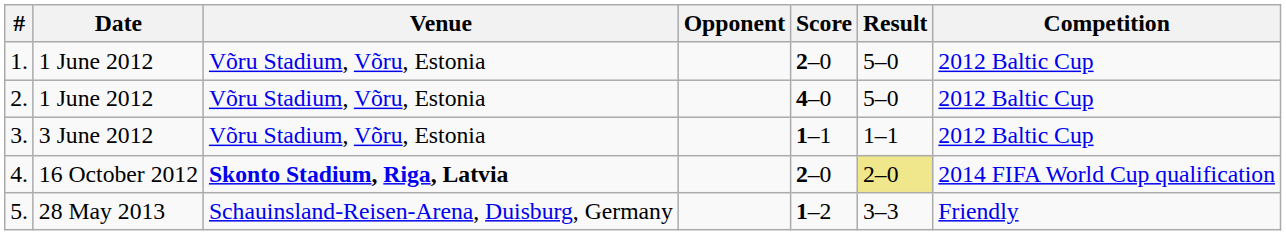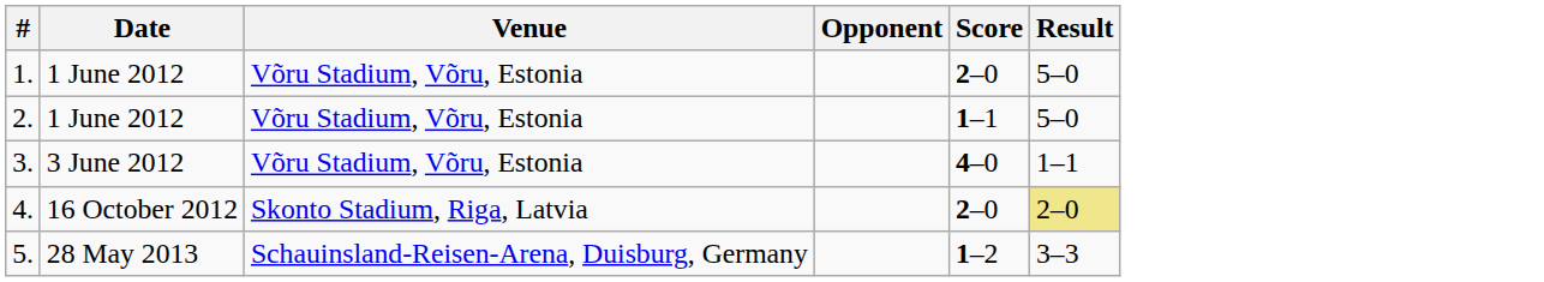- column: Competition | 2012 Baltic Cup | 2012 Baltic Cup | 2012 Baltic Cup | 2014 FIFA World Cup qualification | Friendly
2. | Score: 4–0 -> 1–1
3. | Score: 1–1 -> 4–0
4. | Venue: bold -> normal
